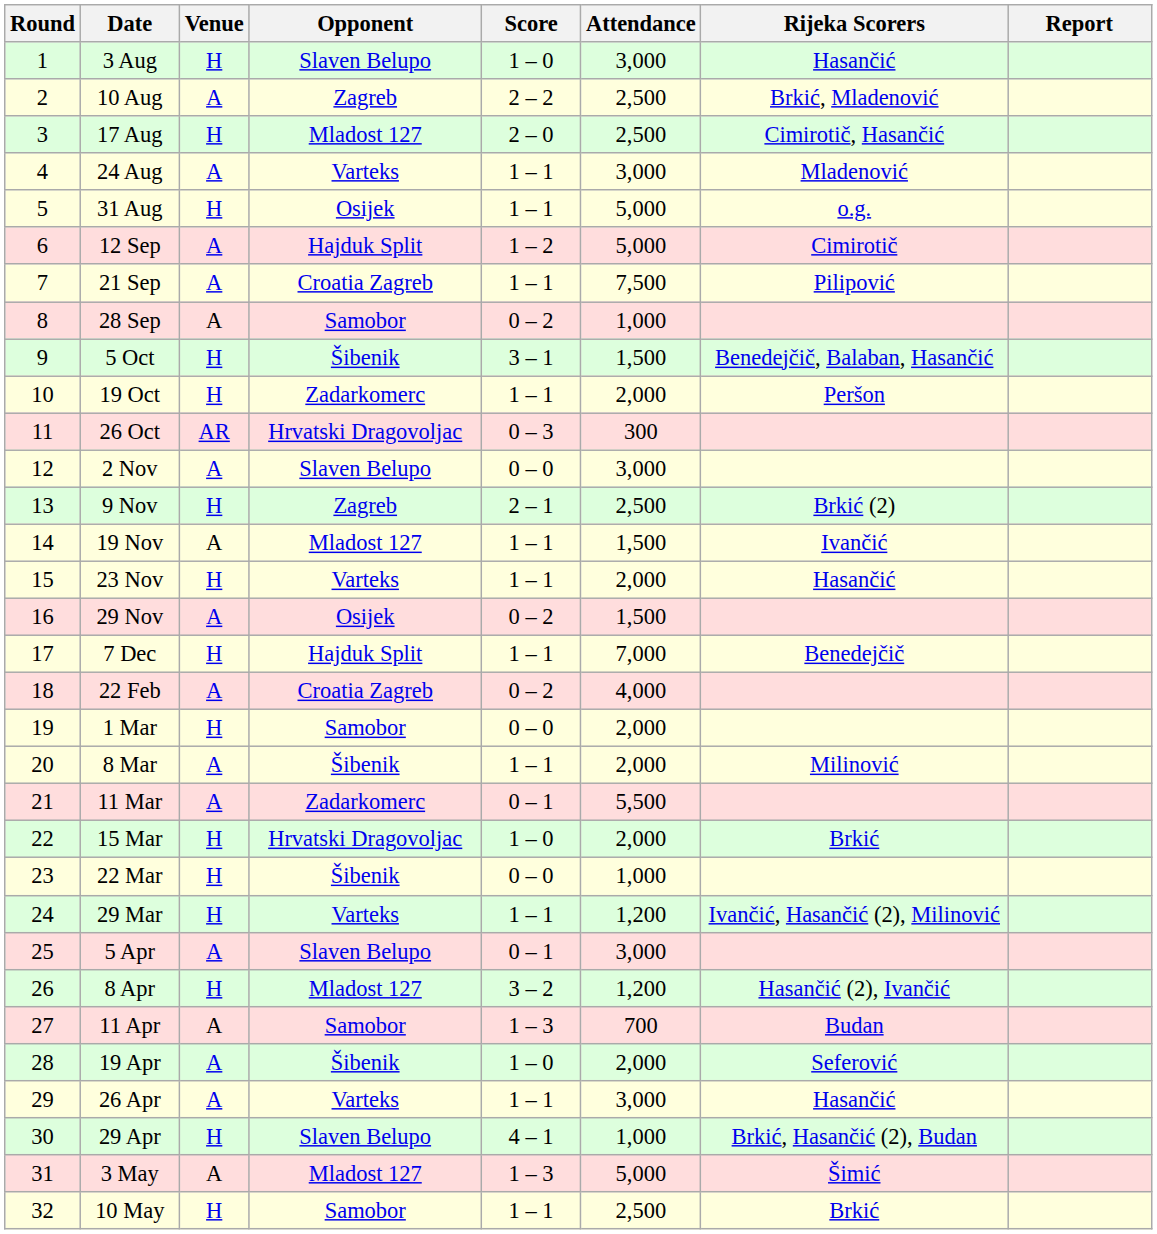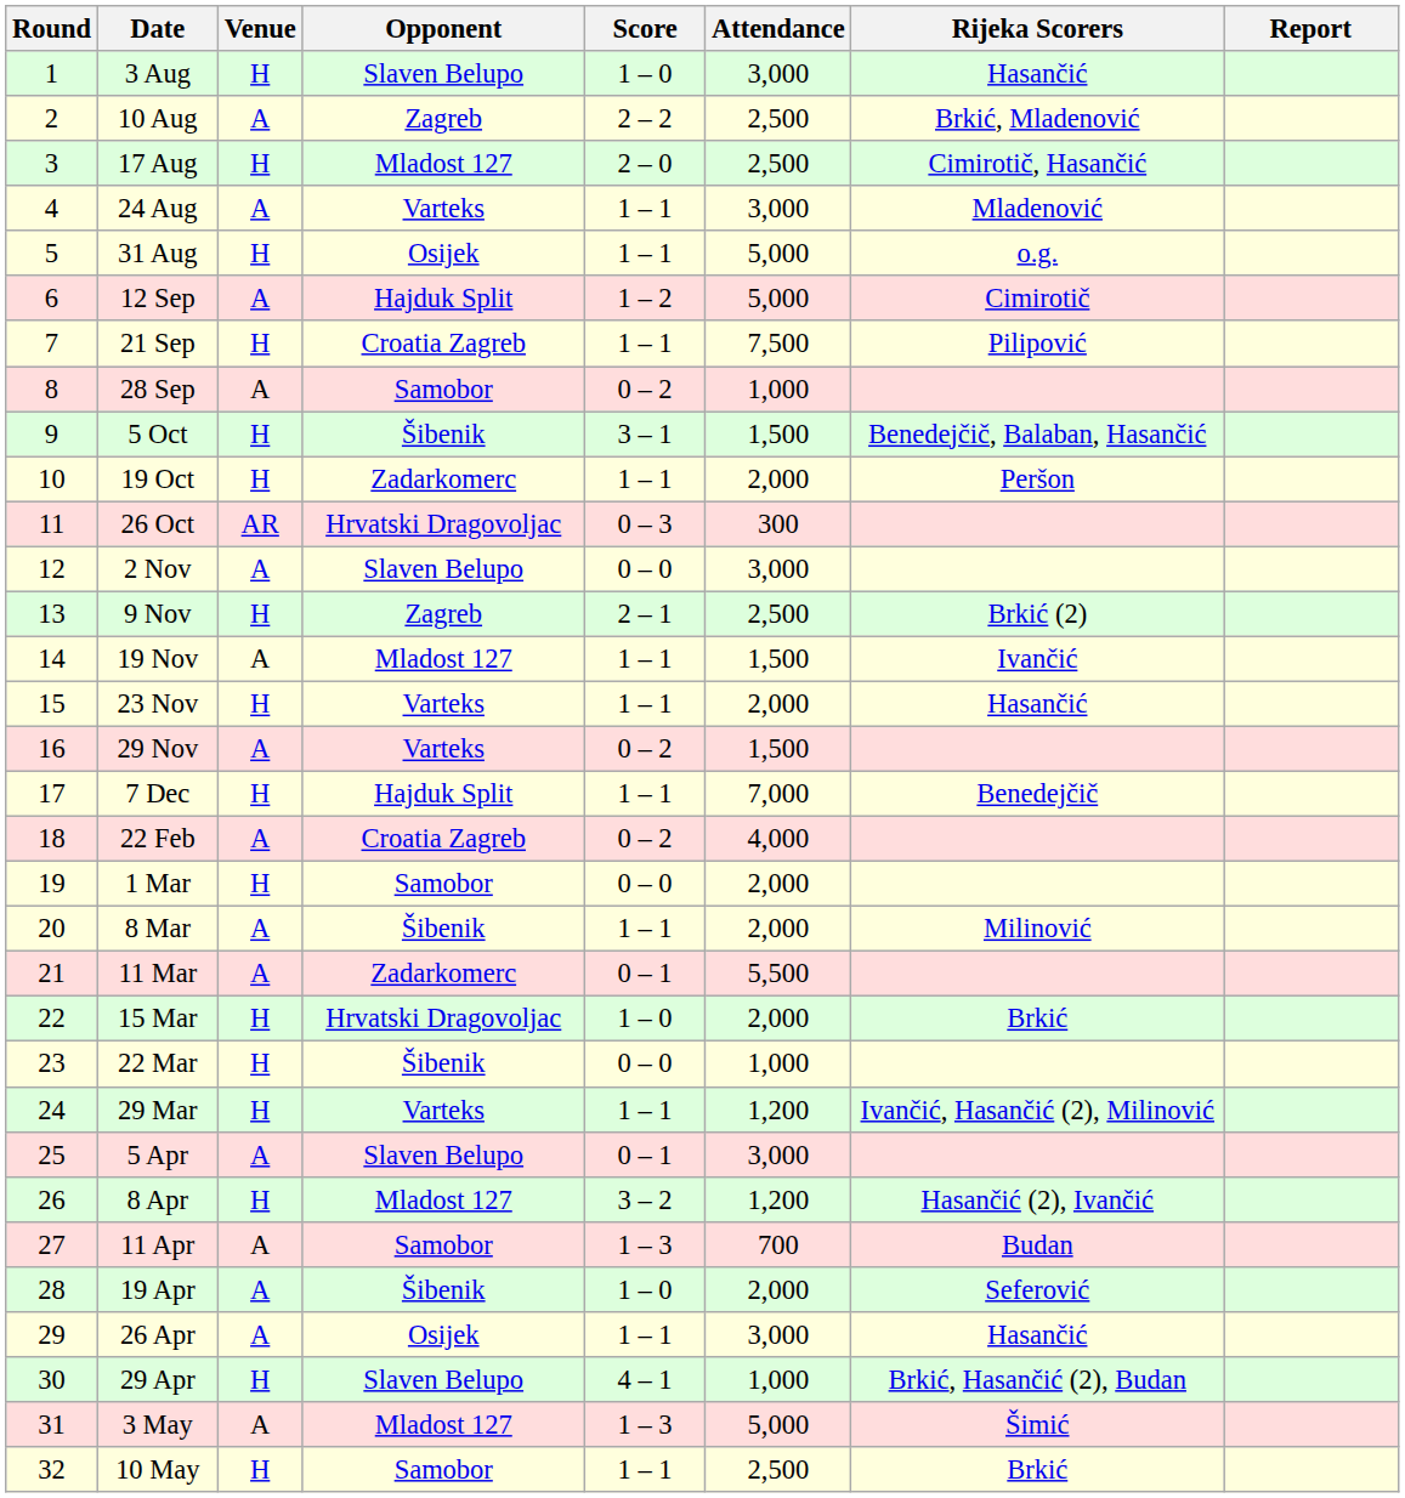21 Sep | Venue: A -> H
29 Nov | Opponent: Osijek -> Varteks
26 Apr | Opponent: Varteks -> Osijek
